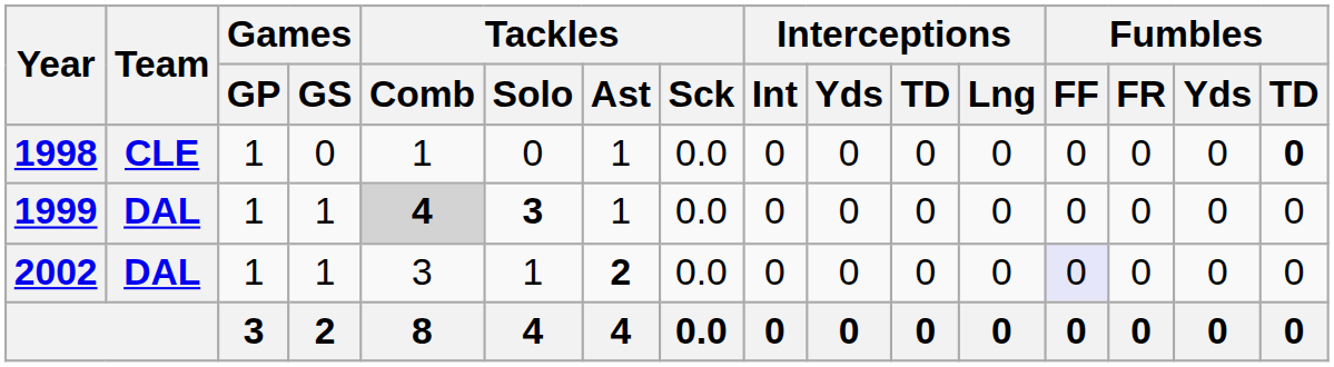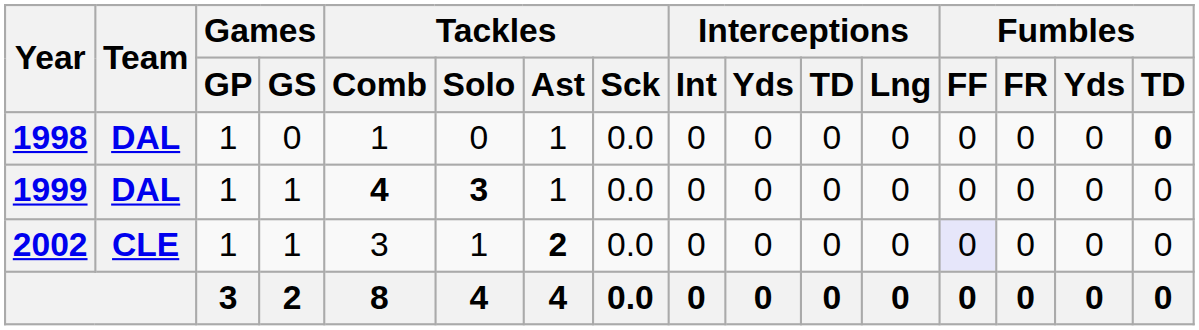1998 | Team: CLE -> DAL
1999 | Tackles / Comb: lightgrey background -> no background
2002 | Team: DAL -> CLE
